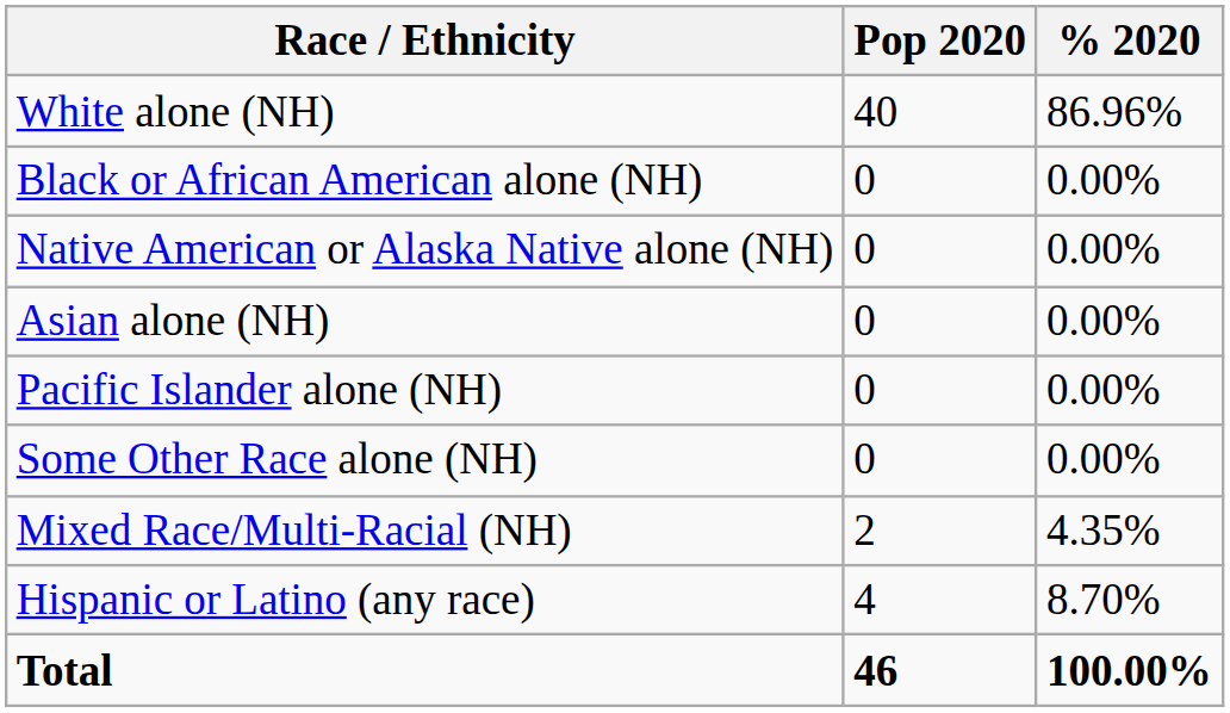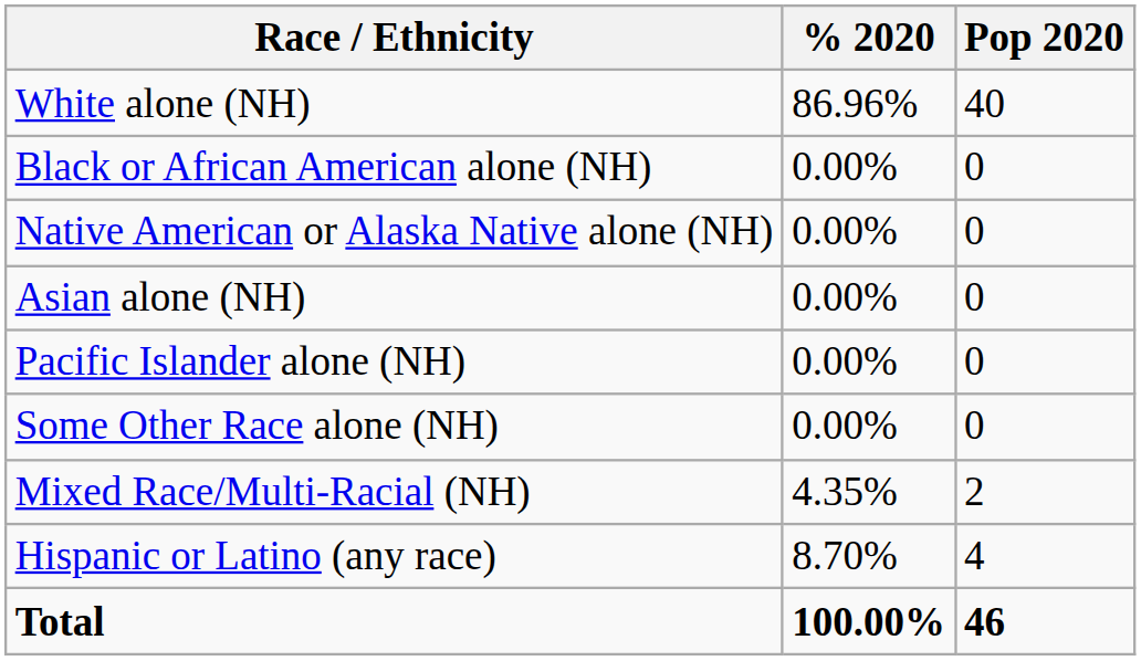columns swapped: Pop 2020 <-> % 2020
